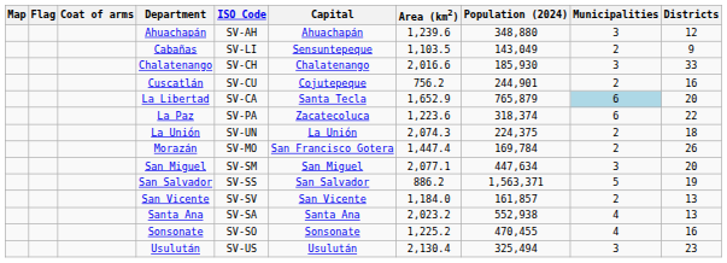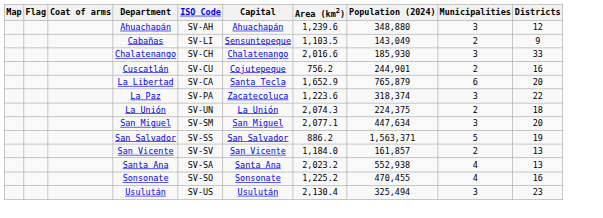La Libertad | Municipalities: lightblue background -> no background
La Paz | Municipalities: 6 -> 3
- row: Morazán | SV-MO | San Francisco Gotera | 1,447.4 | 169,784 | 2 | 26
